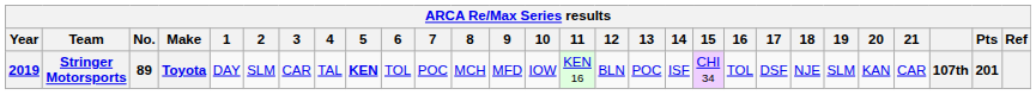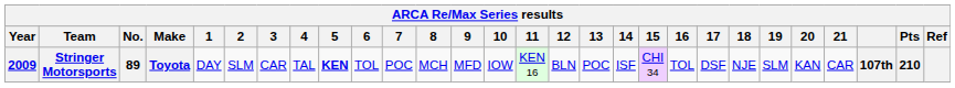Stringer Motorsports | Year: 2019 -> 2009
Stringer Motorsports | Pts: 201 -> 210
